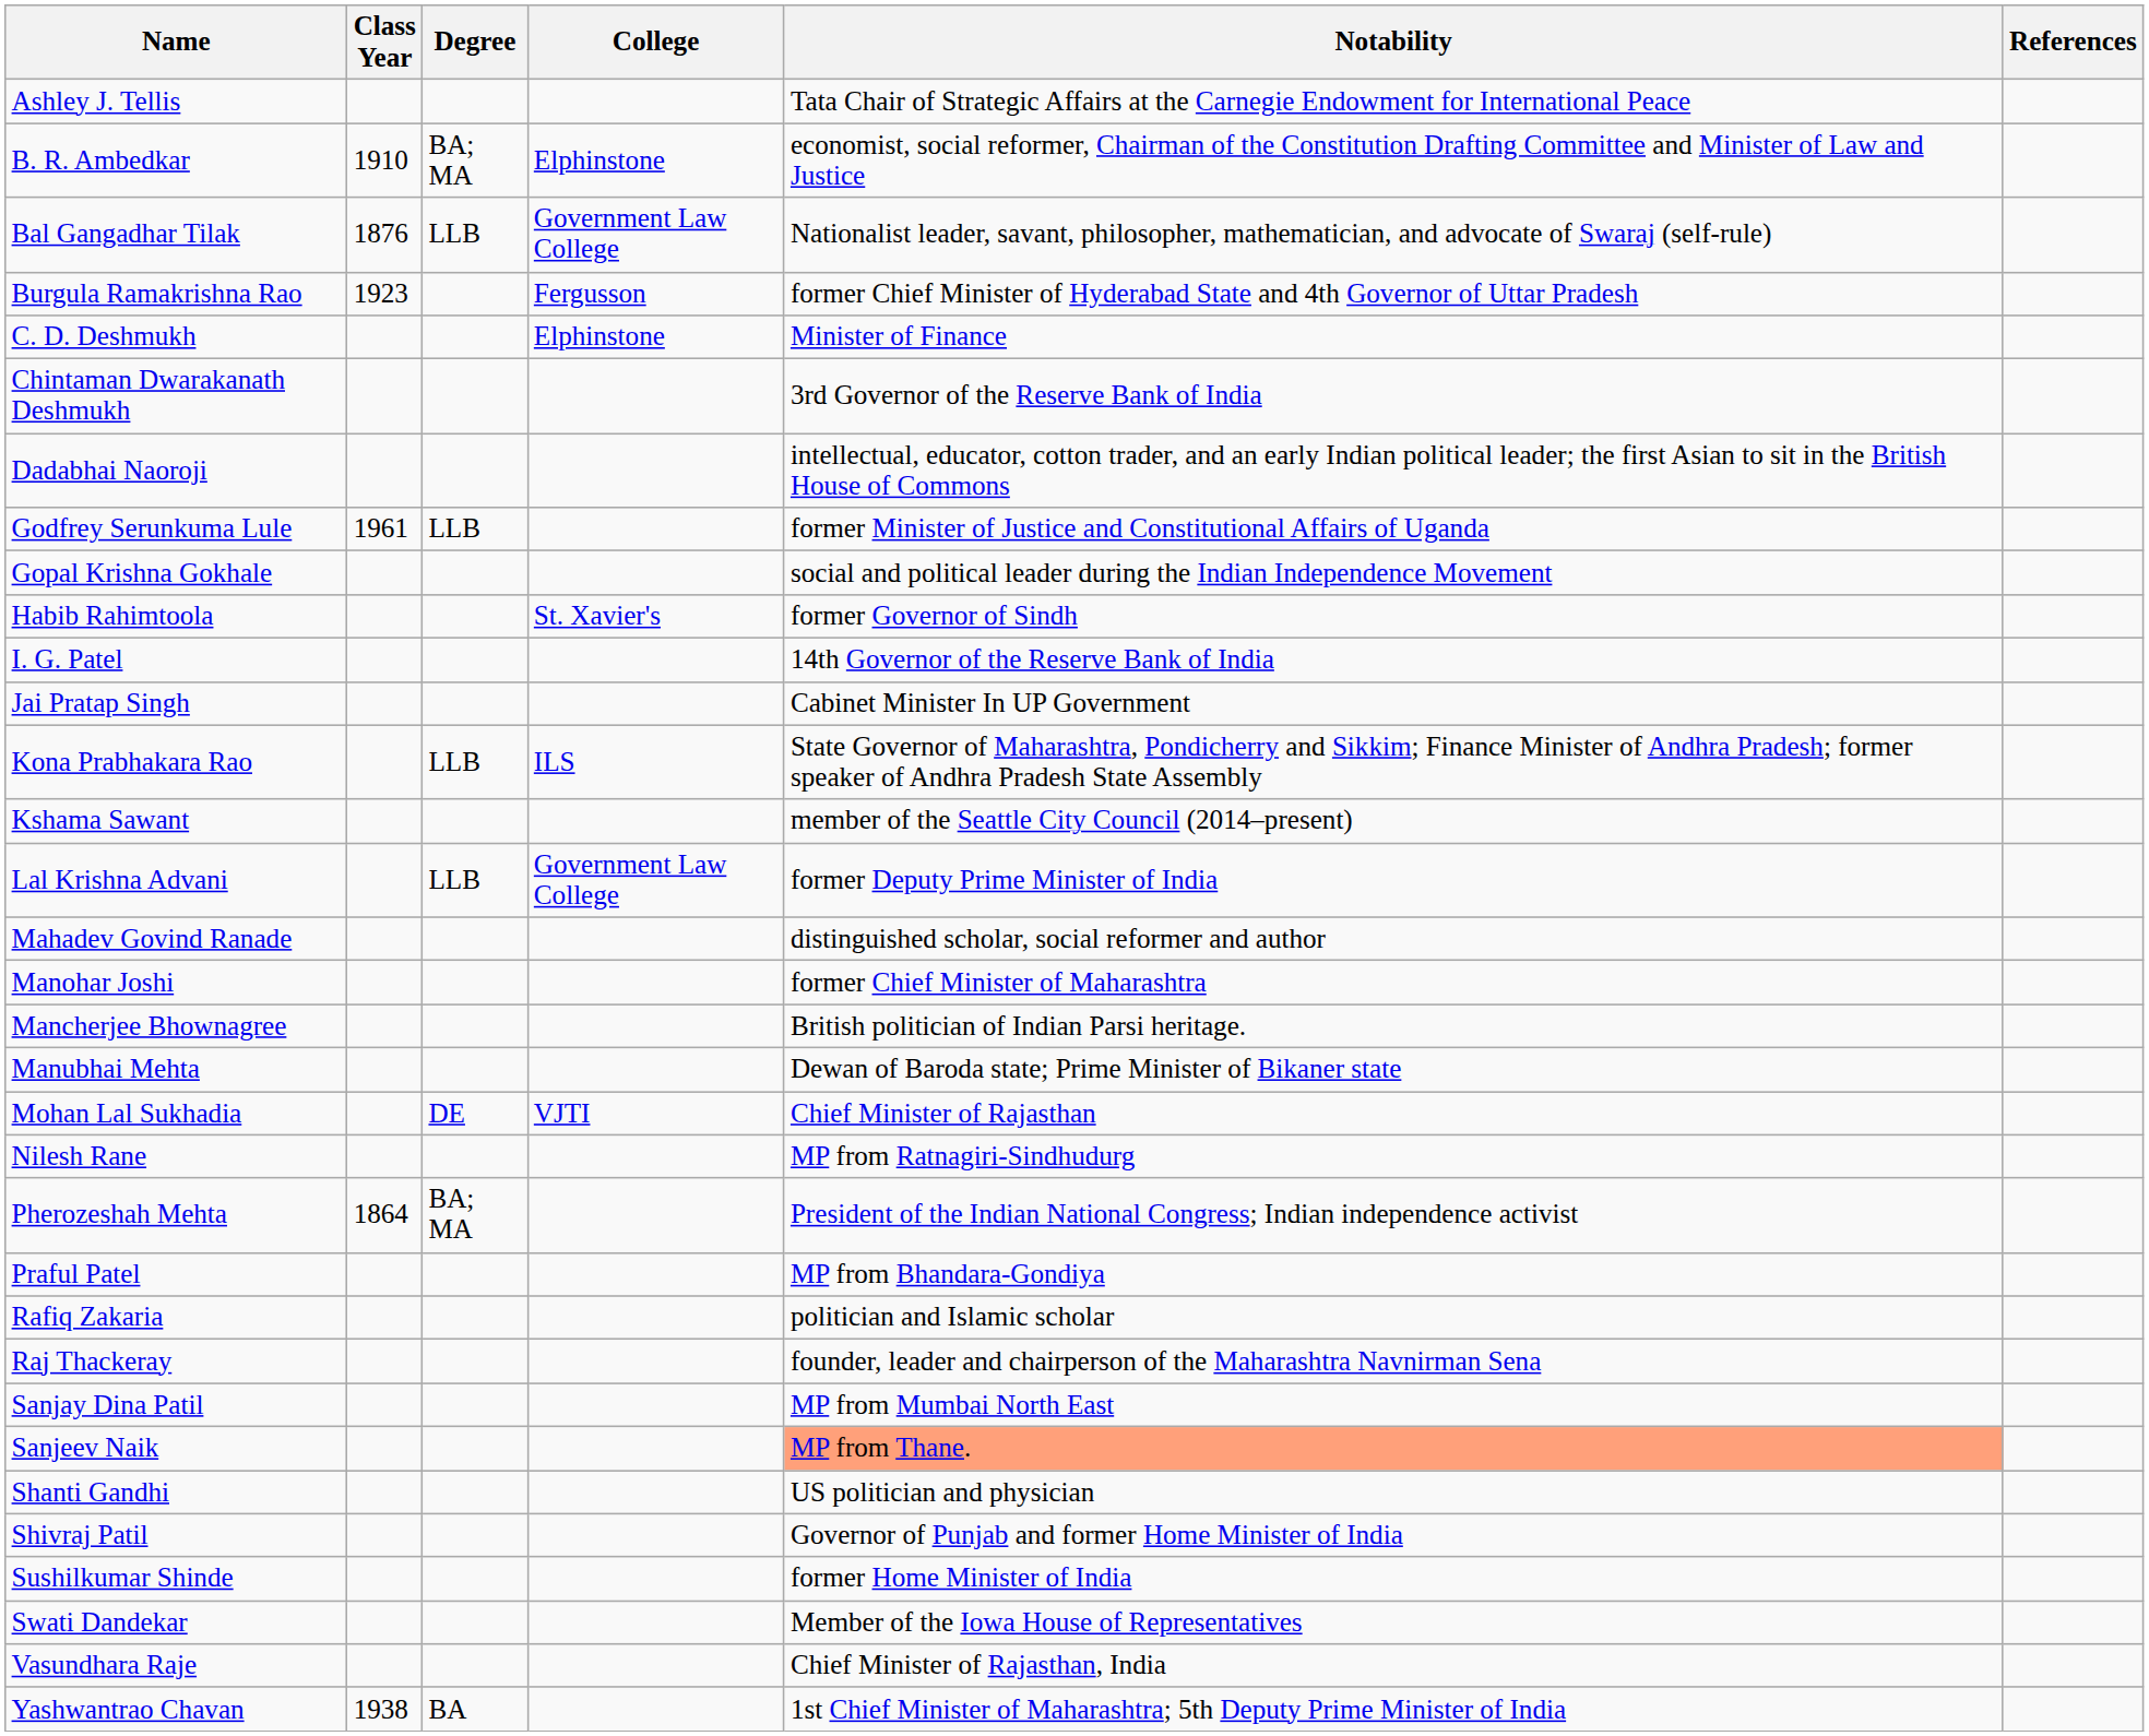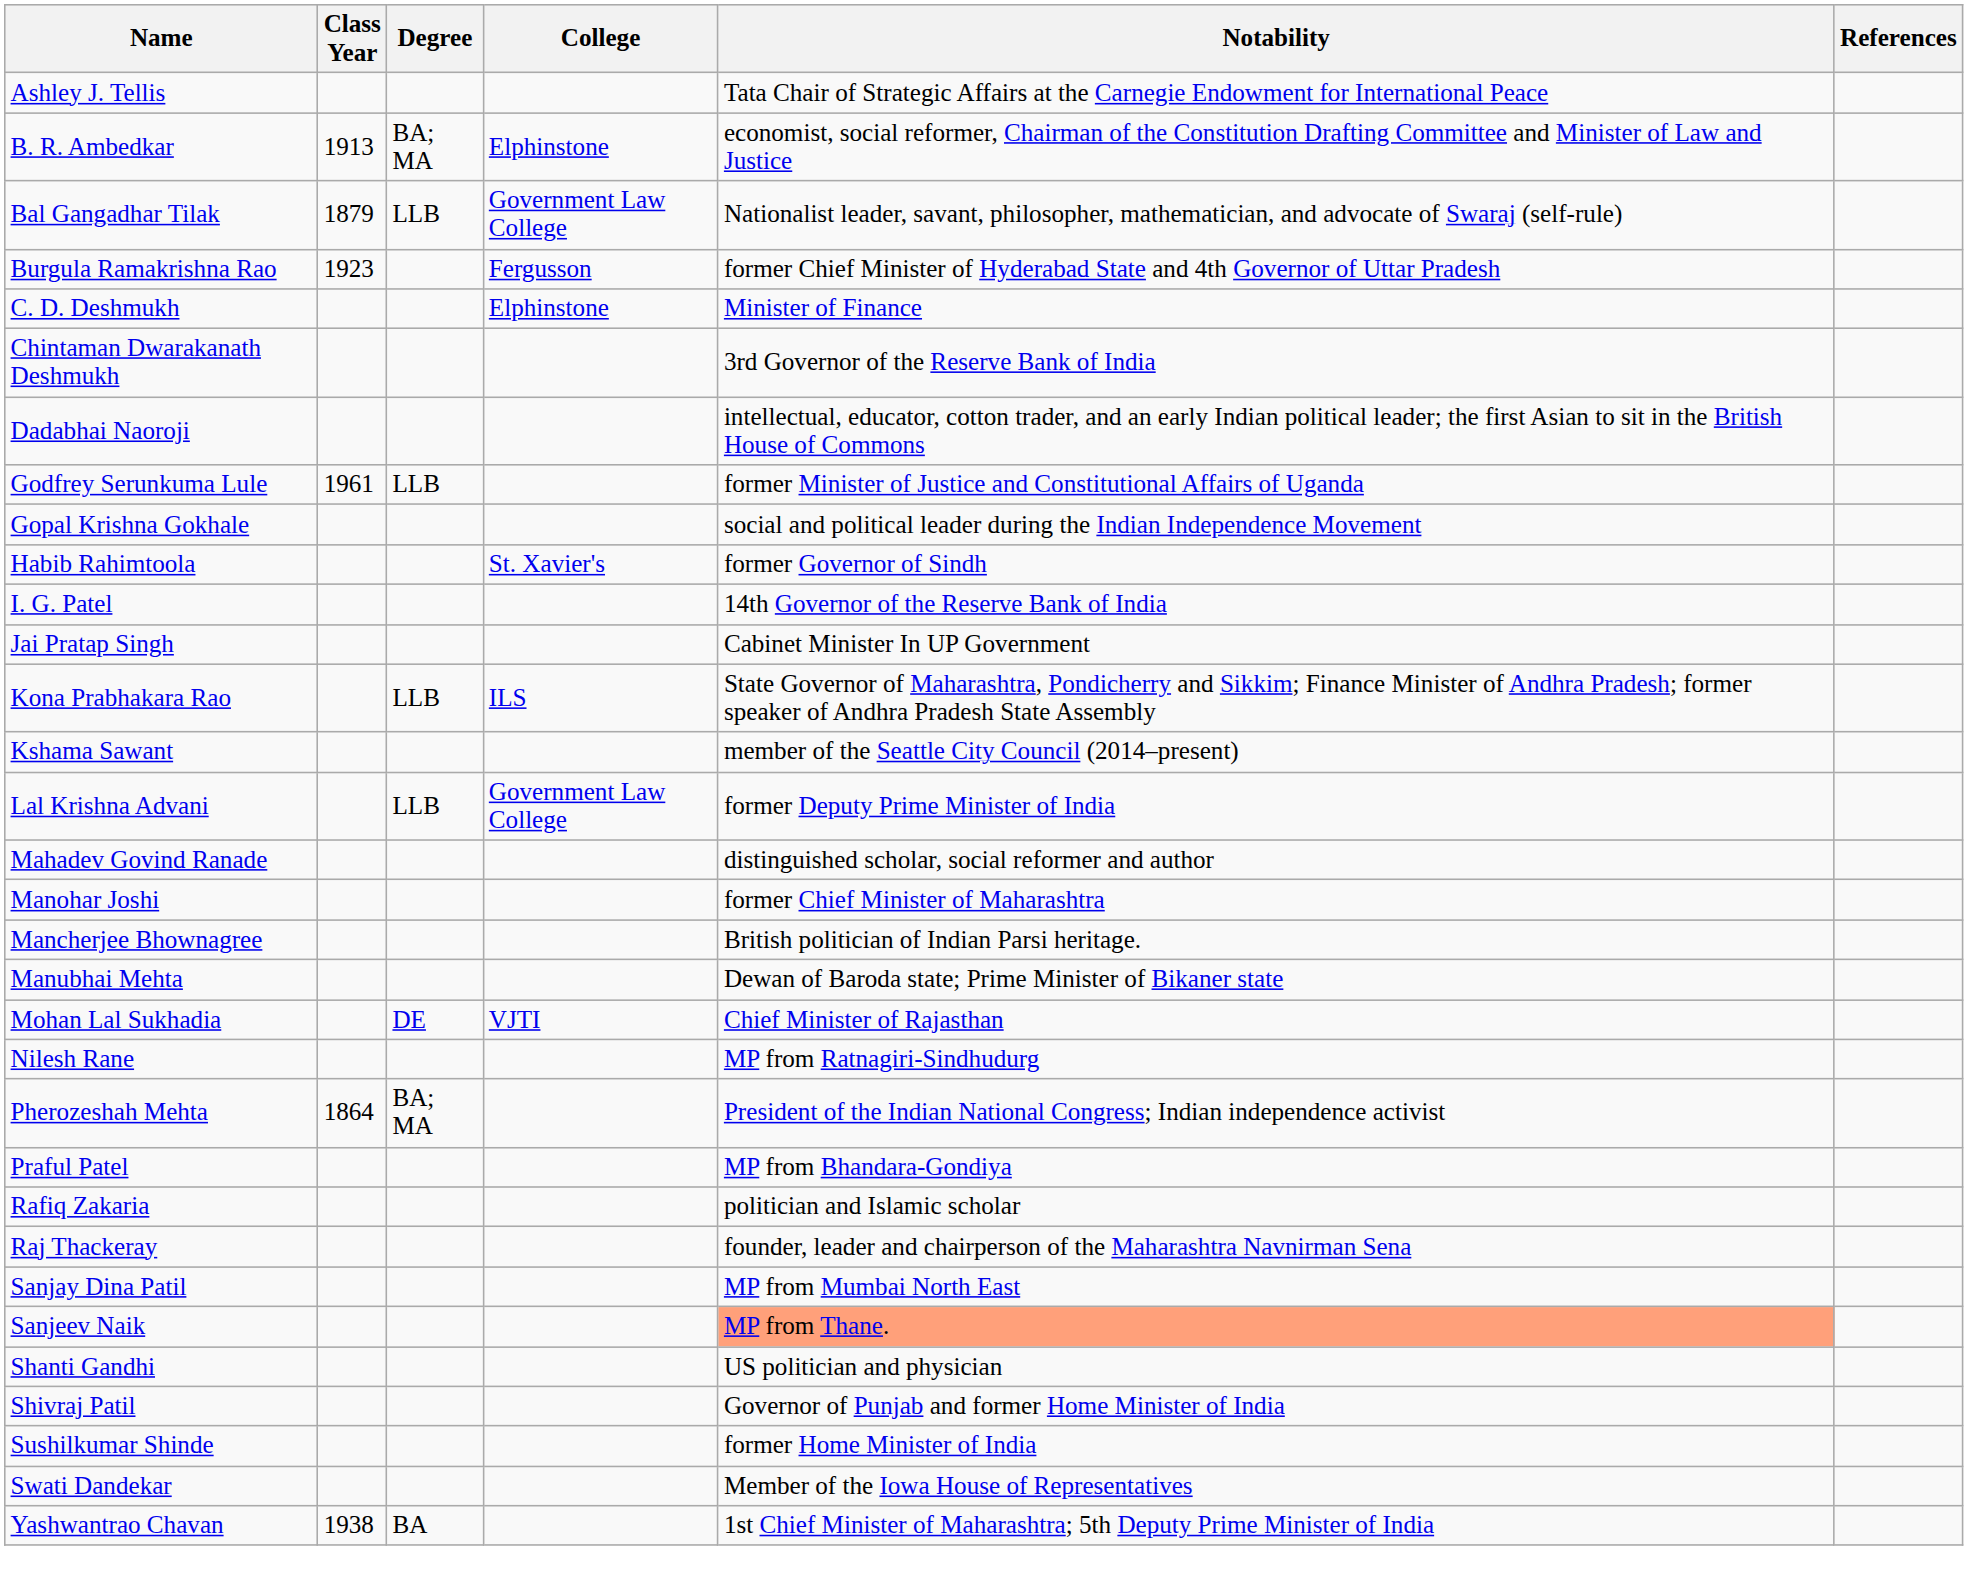B. R. Ambedkar | Class Year: 1910 -> 1913
Bal Gangadhar Tilak | Class Year: 1876 -> 1879
- row: Vasundhara Raje | Chief Minister of Rajasthan, India
